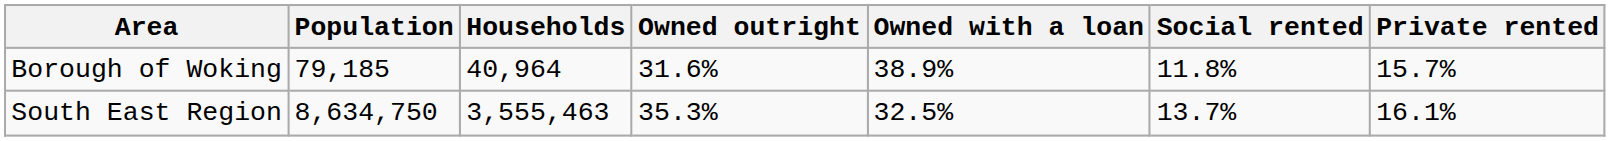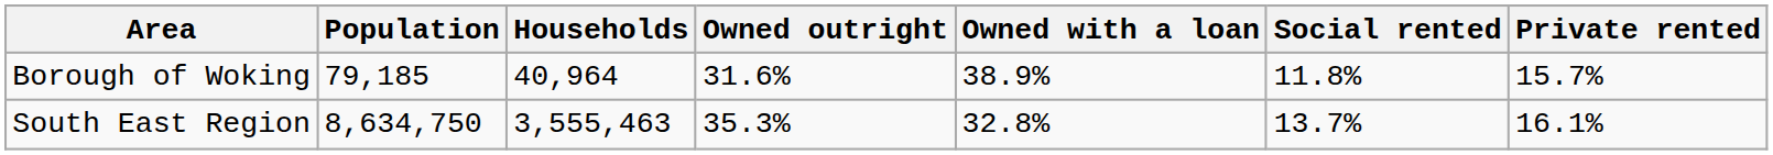South East Region | Owned with a loan: 32.5% -> 32.8%
